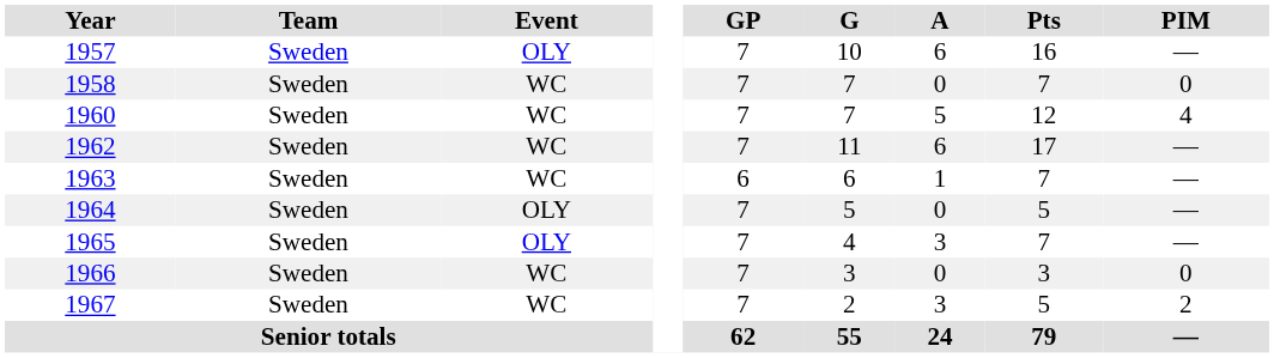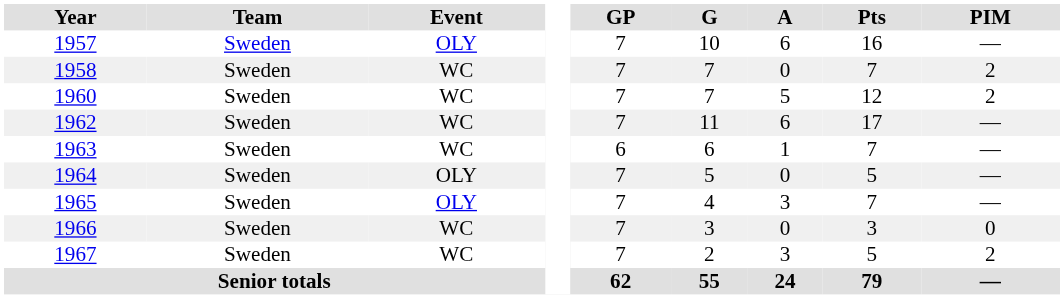1958 | PIM: 0 -> 2
1960 | PIM: 4 -> 2
